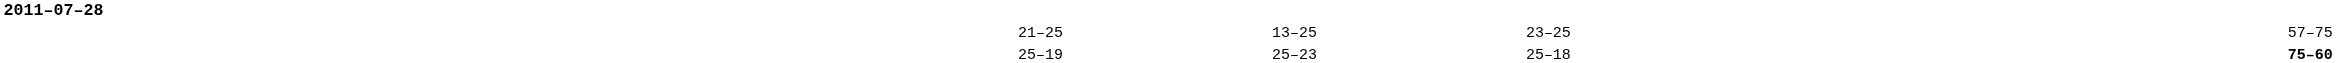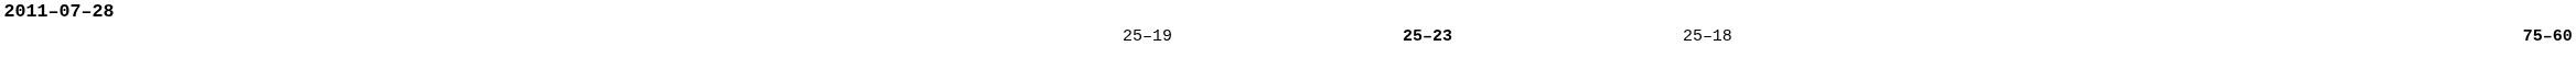- row: 21–25 | 13–25 | 23–25 | 57–75
25–19 | column 5: normal -> bold
